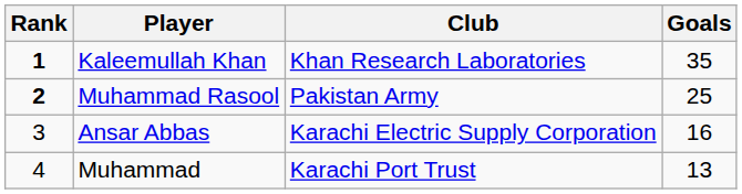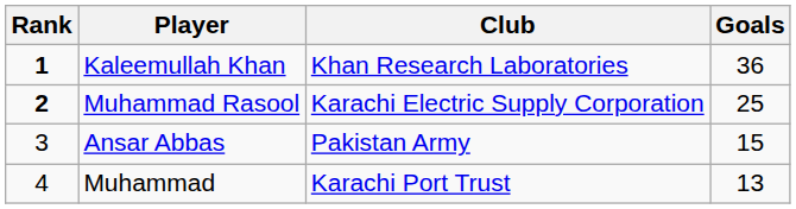Kaleemullah Khan | Goals: 35 -> 36
Muhammad Rasool | Club: Pakistan Army -> Karachi Electric Supply Corporation
Ansar Abbas | Club: Karachi Electric Supply Corporation -> Pakistan Army
Ansar Abbas | Goals: 16 -> 15
